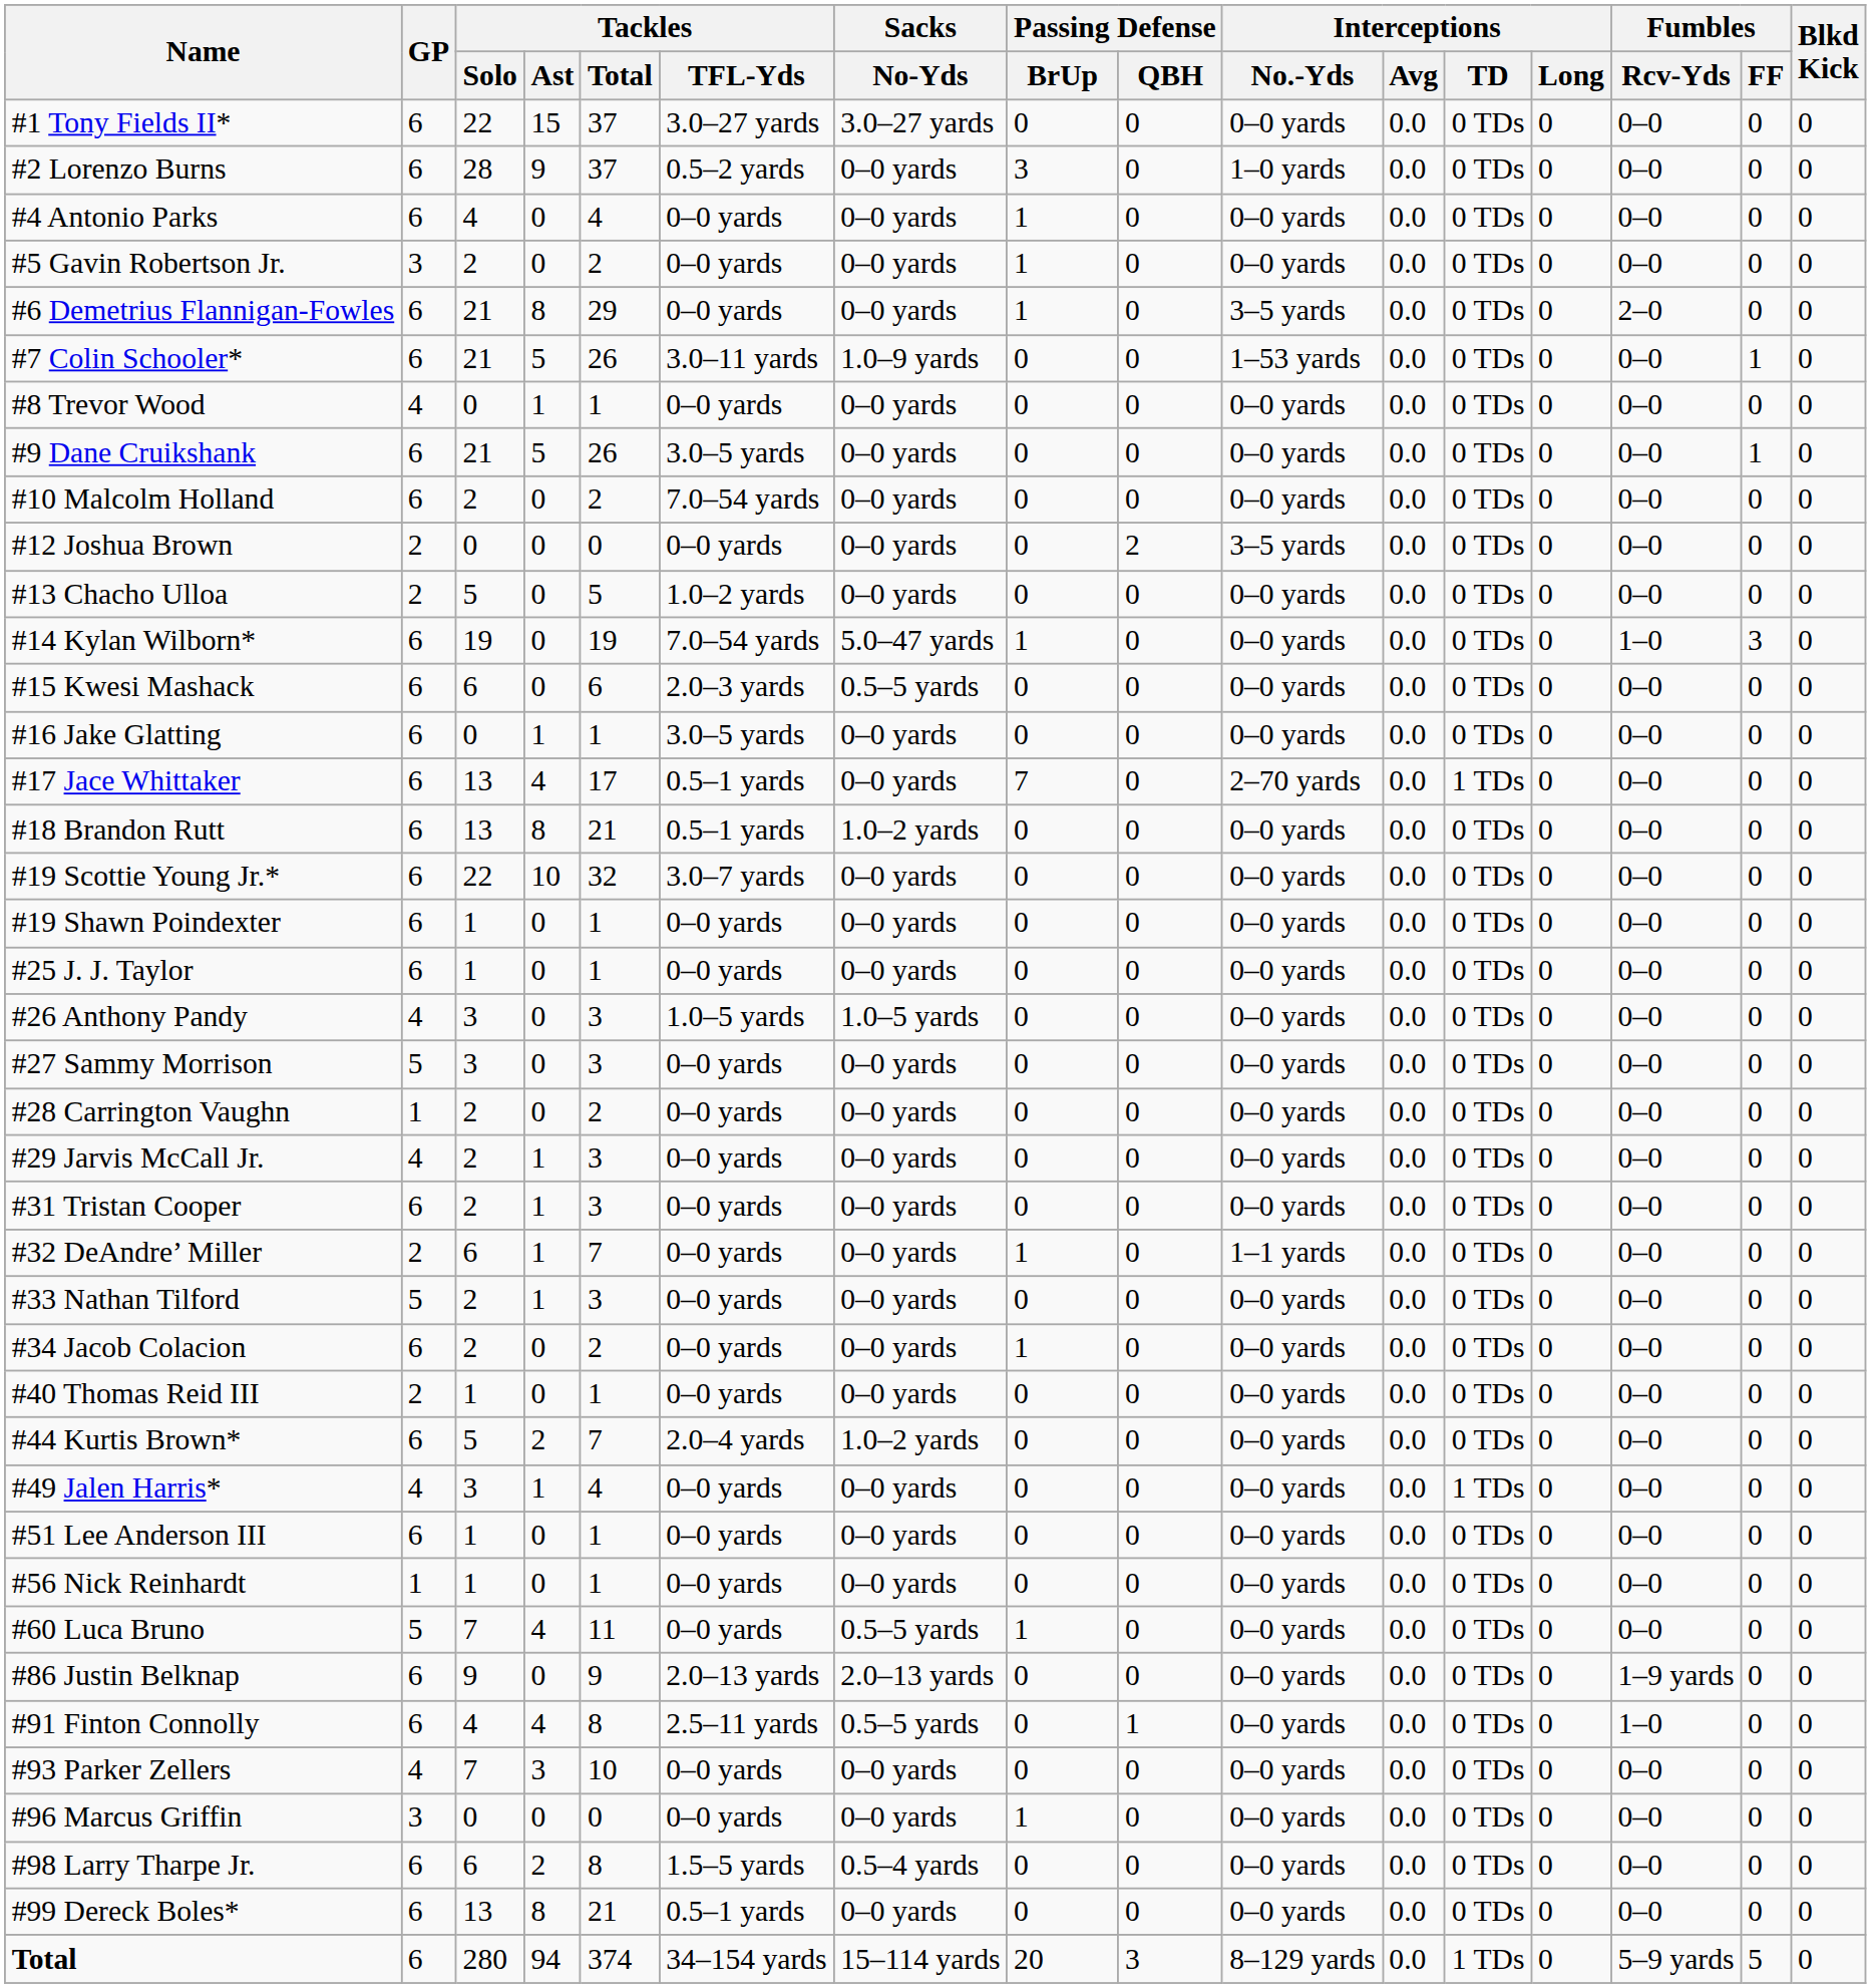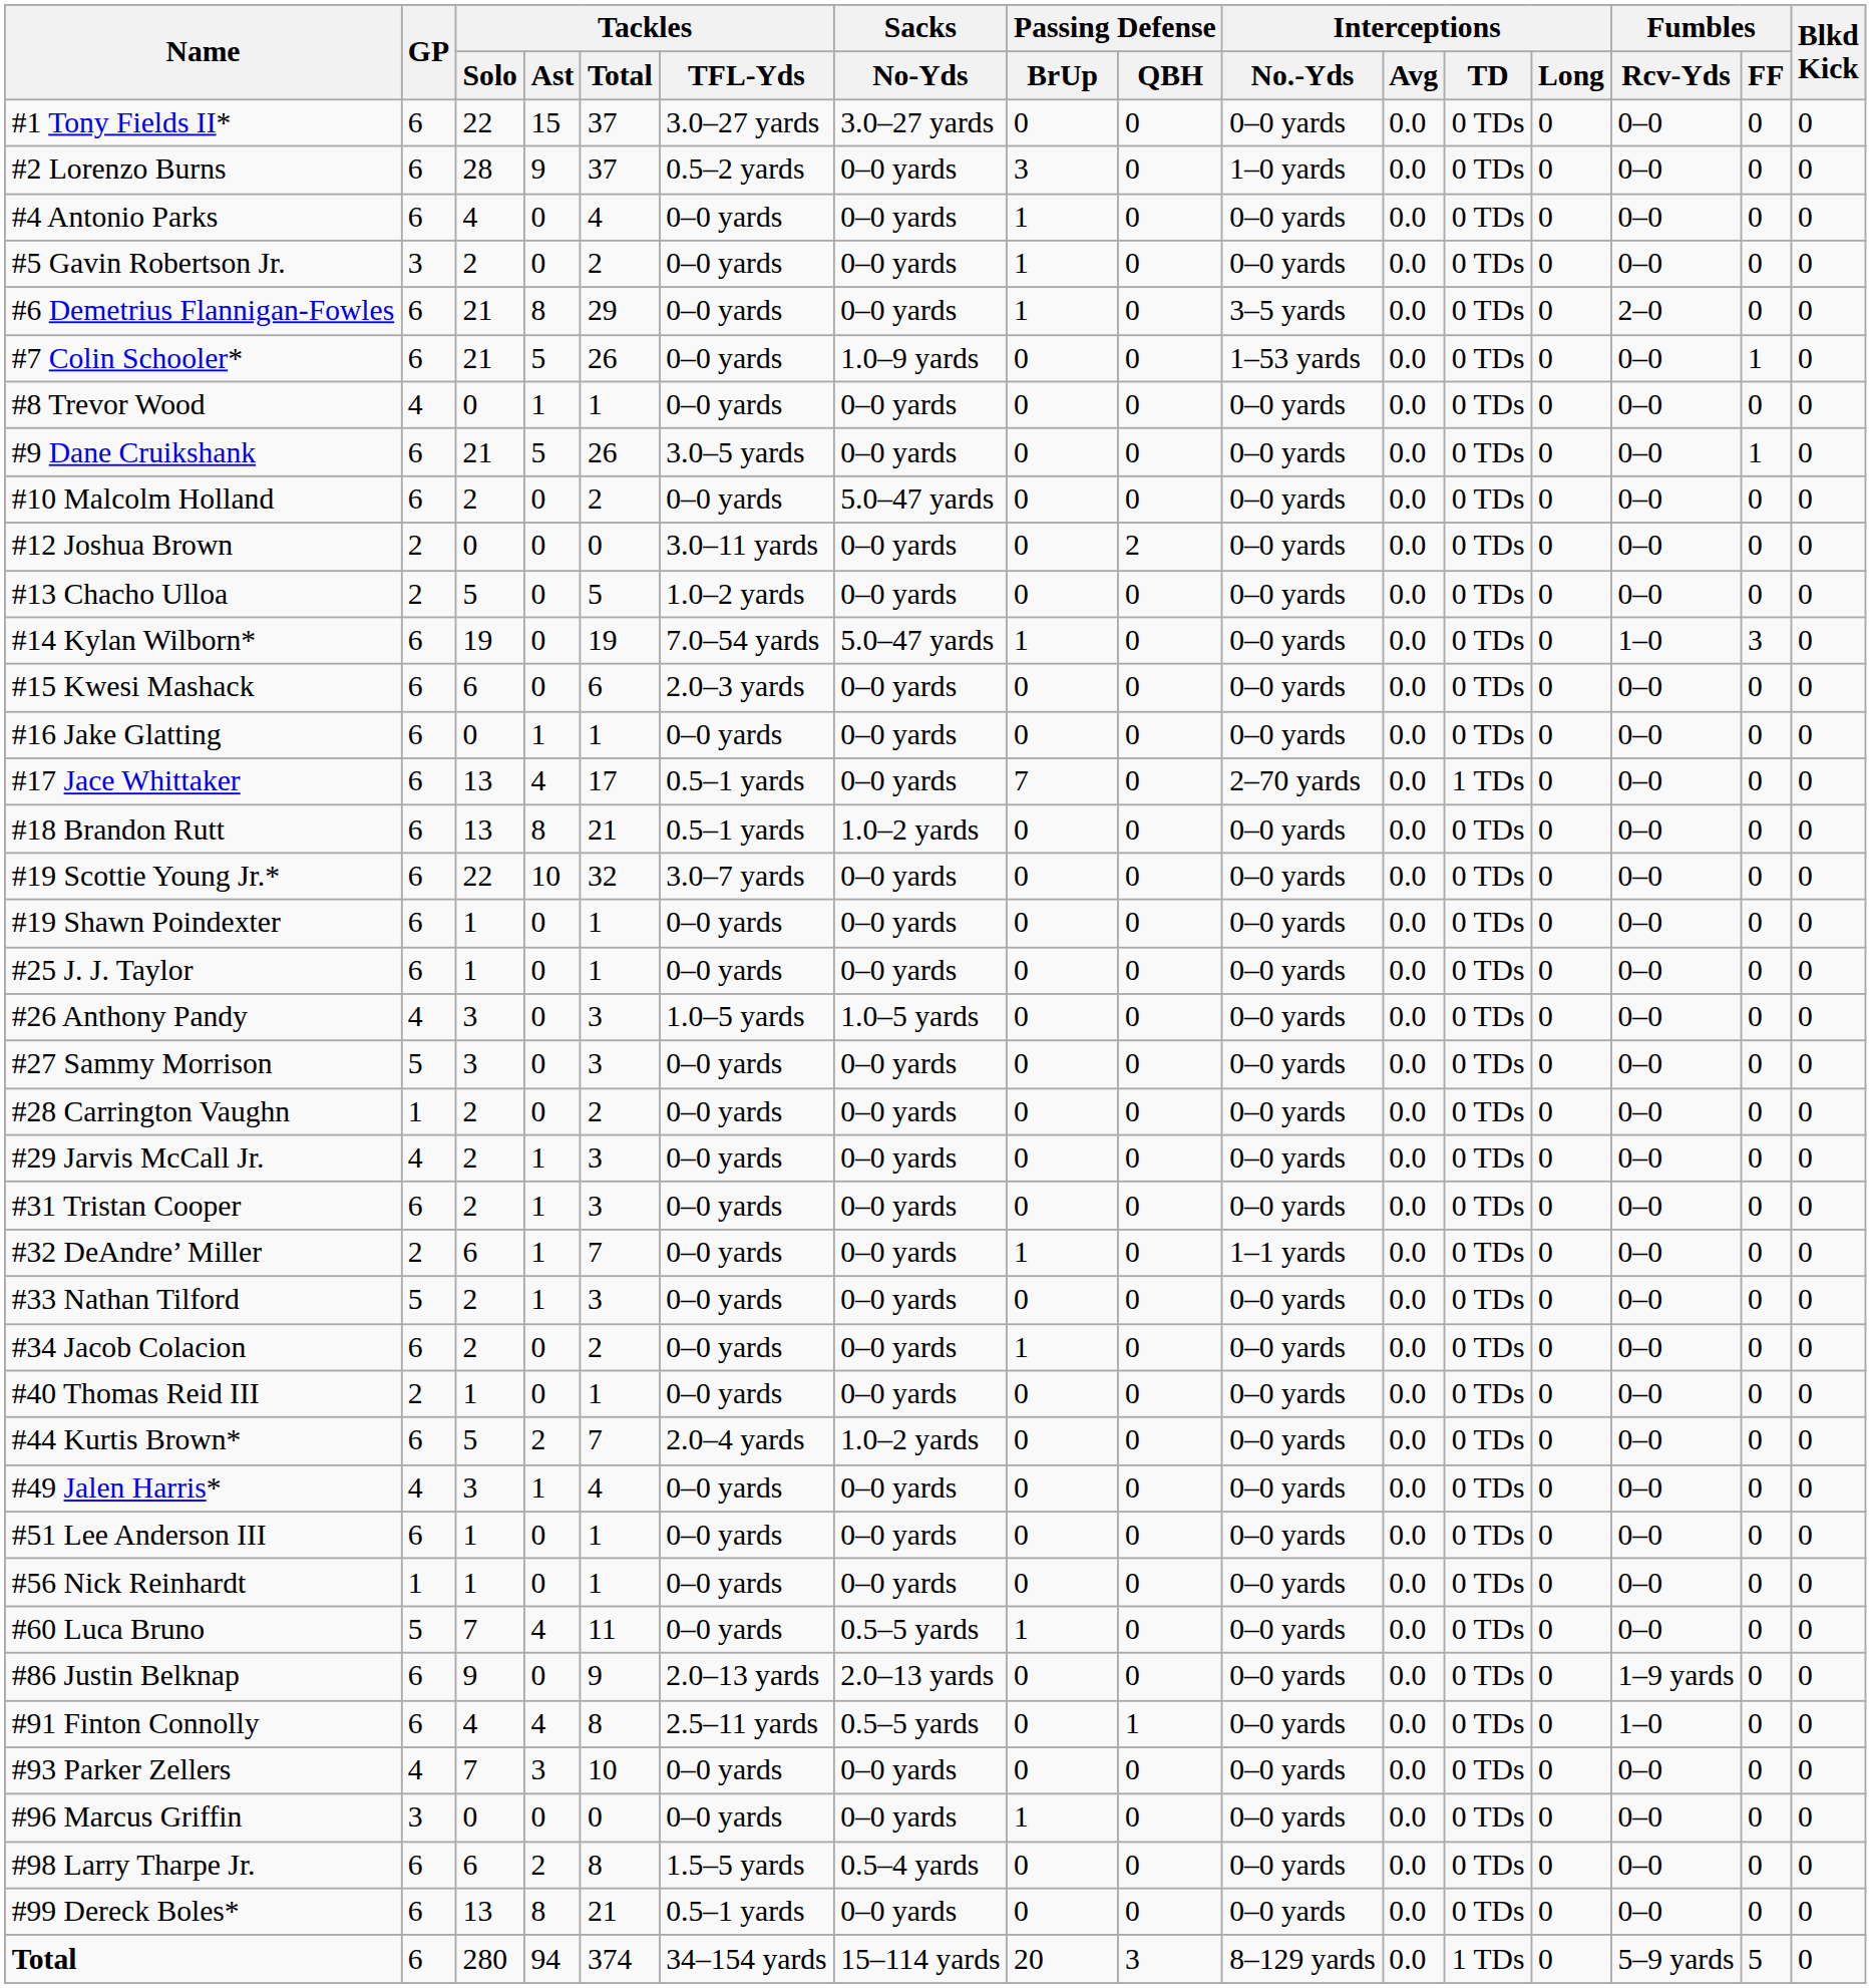#7 Colin Schooler* | Tackles / TFL-Yds: 3.0–11 yards -> 0–0 yards
#10 Malcolm Holland | Tackles / TFL-Yds: 7.0–54 yards -> 0–0 yards
#10 Malcolm Holland | Sacks / No-Yds: 0–0 yards -> 5.0–47 yards
#12 Joshua Brown | Tackles / TFL-Yds: 0–0 yards -> 3.0–11 yards
#12 Joshua Brown | Interceptions / No.-Yds: 3–5 yards -> 0–0 yards
#15 Kwesi Mashack | Sacks / No-Yds: 0.5–5 yards -> 0–0 yards
#16 Jake Glatting | Tackles / TFL-Yds: 3.0–5 yards -> 0–0 yards
#49 Jalen Harris* | Interceptions / TD: 1 TDs -> 0 TDs
